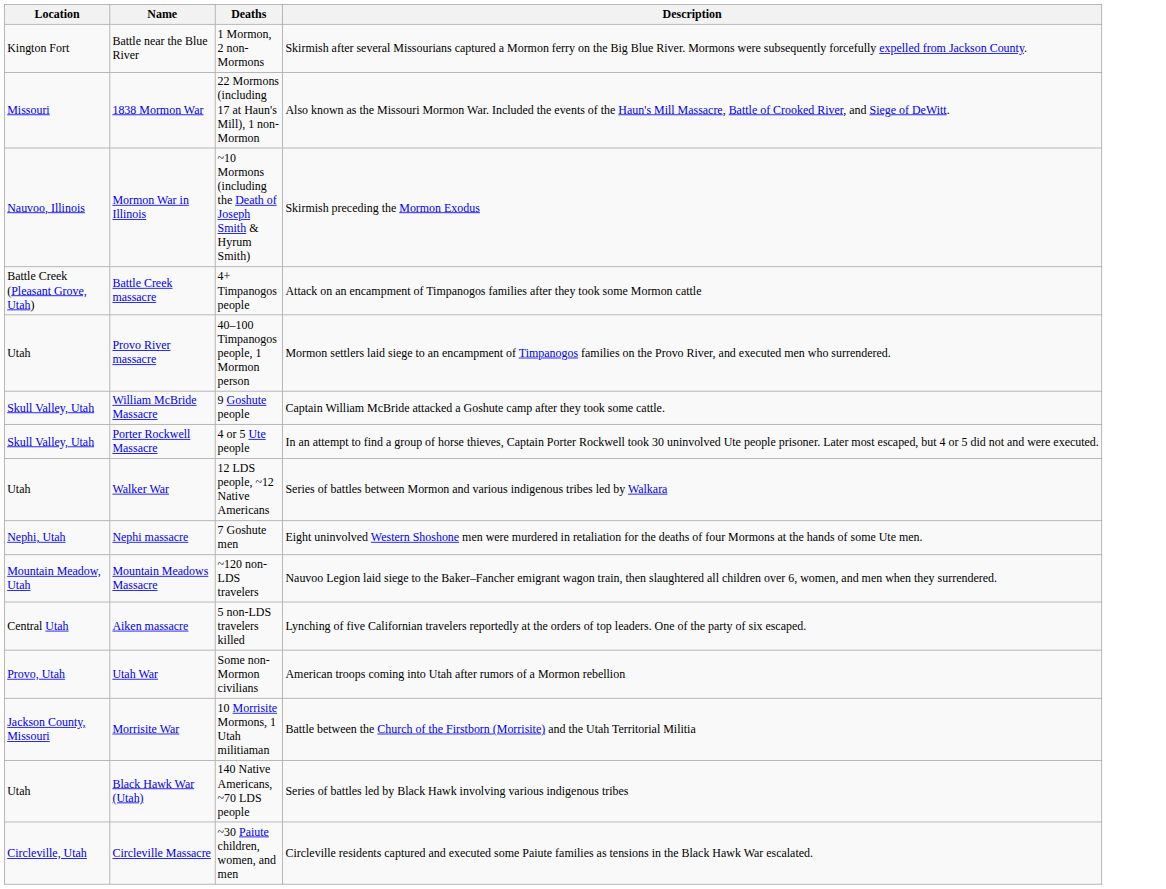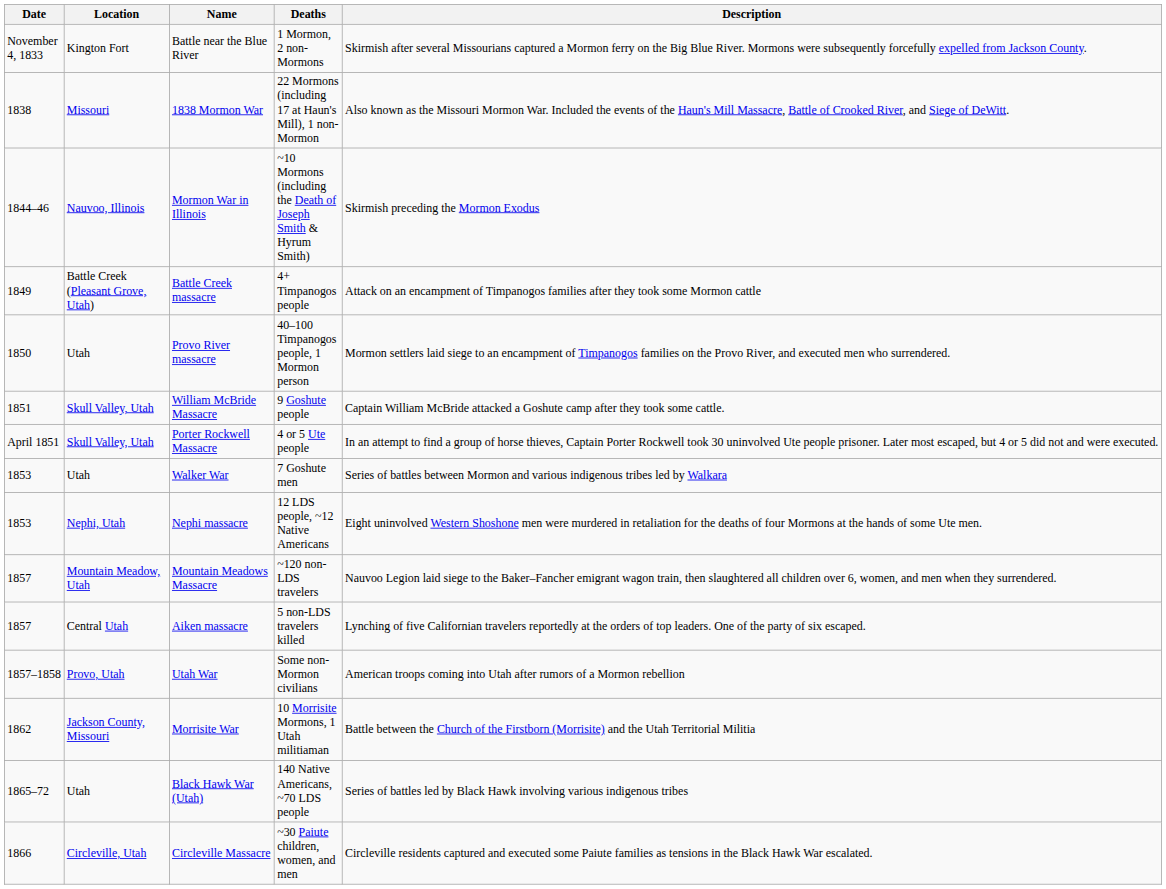+ column: Date | November 4, 1833 | 1838 | 1844–46 | 1849 | 1850 | 1851 | April 1851 | 1853 | 1853 | 1857 | 1857 | 1857–1858 | 1862 | 1865–72 | 1866
Walker War | Deaths: 12 LDS people, ~12 Native Americans -> 7 Goshute men
Nephi massacre | Deaths: 7 Goshute men -> 12 LDS people, ~12 Native Americans
